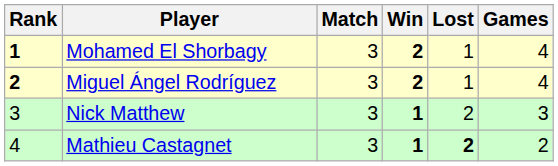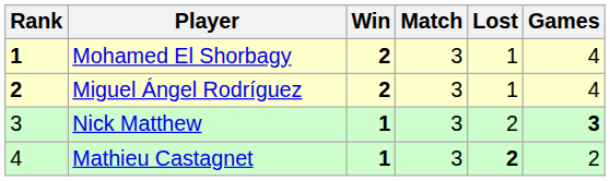columns swapped: Match <-> Win
Nick Matthew | Games: normal -> bold
